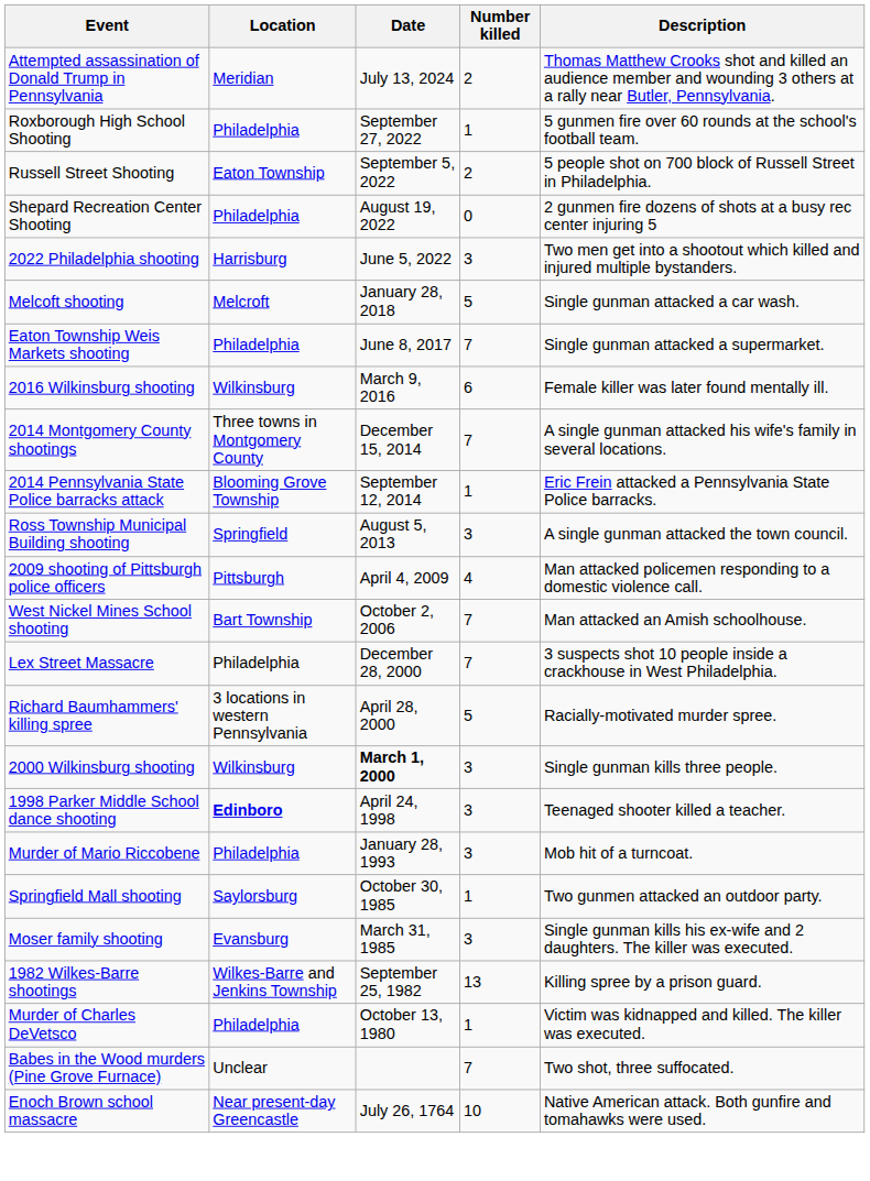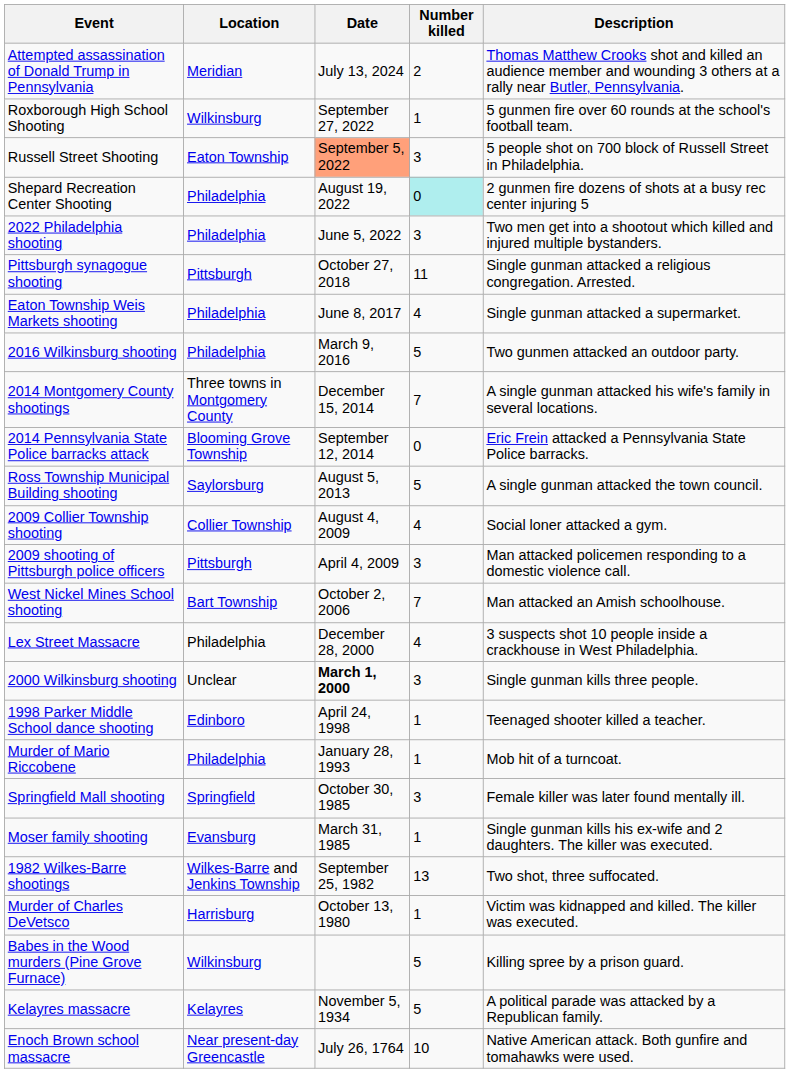Roxborough High School Shooting | Location: Philadelphia -> Wilkinsburg
Russell Street Shooting | Date: no background -> lightsalmon background
Russell Street Shooting | Number killed: 2 -> 3
Shepard Recreation Center Shooting | Number killed: no background -> paleturquoise background
2022 Philadelphia shooting | Location: Harrisburg -> Philadelphia
+ row: Pittsburgh synagogue shooting | Pittsburgh | October 27, 2018 | 11 | Single gunman attacked a religious congregation. Arrested.
- row: Melcoft shooting | Melcroft | January 28, 2018 | 5 | Single gunman attacked a car wash.
Eaton Township Weis Markets shooting | Number killed: 7 -> 4
2016 Wilkinsburg shooting | Location: Wilkinsburg -> Philadelphia
2016 Wilkinsburg shooting | Number killed: 6 -> 5
2016 Wilkinsburg shooting | Description: Female killer was later found mentally ill. -> Two gunmen attacked an outdoor party.
2014 Pennsylvania State Police barracks attack | Number killed: 1 -> 0
Ross Township Municipal Building shooting | Location: Springfield -> Saylorsburg
Ross Township Municipal Building shooting | Number killed: 3 -> 5
+ row: 2009 Collier Township shooting | Collier Township | August 4, 2009 | 4 | Social loner attacked a gym.
2009 shooting of Pittsburgh police officers | Number killed: 4 -> 3
Lex Street Massacre | Number killed: 7 -> 4
- row: Richard Baumhammers' killing spree | 3 locations in western Pennsylvania | April 28, 2000 | 5 | Racially-motivated murder spree.
2000 Wilkinsburg shooting | Location: Wilkinsburg -> Unclear
1998 Parker Middle School dance shooting | Location: bold -> normal
1998 Parker Middle School dance shooting | Number killed: 3 -> 1
Murder of Mario Riccobene | Number killed: 3 -> 1
Springfield Mall shooting | Location: Saylorsburg -> Springfield
Springfield Mall shooting | Number killed: 1 -> 3
Springfield Mall shooting | Description: Two gunmen attacked an outdoor party. -> Female killer was later found mentally ill.
Moser family shooting | Number killed: 3 -> 1
1982 Wilkes-Barre shootings | Description: Killing spree by a prison guard. -> Two shot, three suffocated.
Murder of Charles DeVetsco | Location: Philadelphia -> Harrisburg
Babes in the Wood murders (Pine Grove Furnace) | Location: Unclear -> Wilkinsburg
Babes in the Wood murders (Pine Grove Furnace) | Number killed: 7 -> 5
Babes in the Wood murders (Pine Grove Furnace) | Description: Two shot, three suffocated. -> Killing spree by a prison guard.
+ row: Kelayres massacre | Kelayres | November 5, 1934 | 5 | A political parade was attacked by a Republican family.
